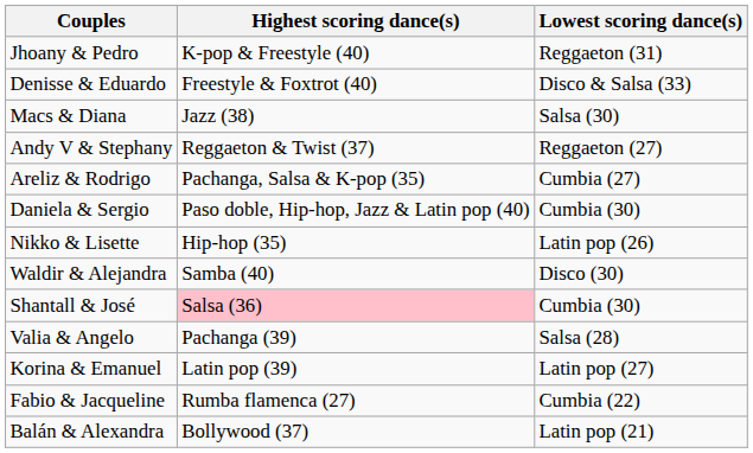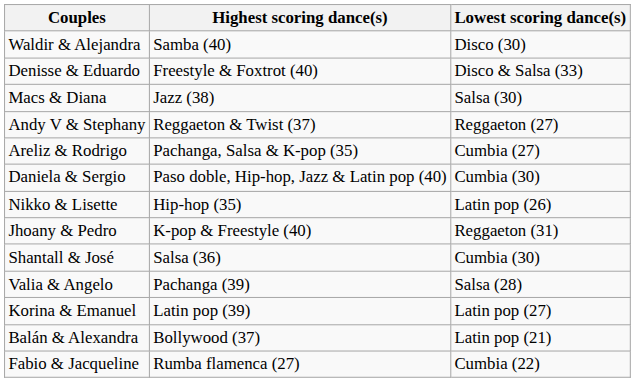rows swapped: Jhoany & Pedro <-> Waldir & Alejandra
Shantall & José | Highest scoring dance(s): pink background -> no background
rows swapped: Balán & Alexandra <-> Fabio & Jacqueline
